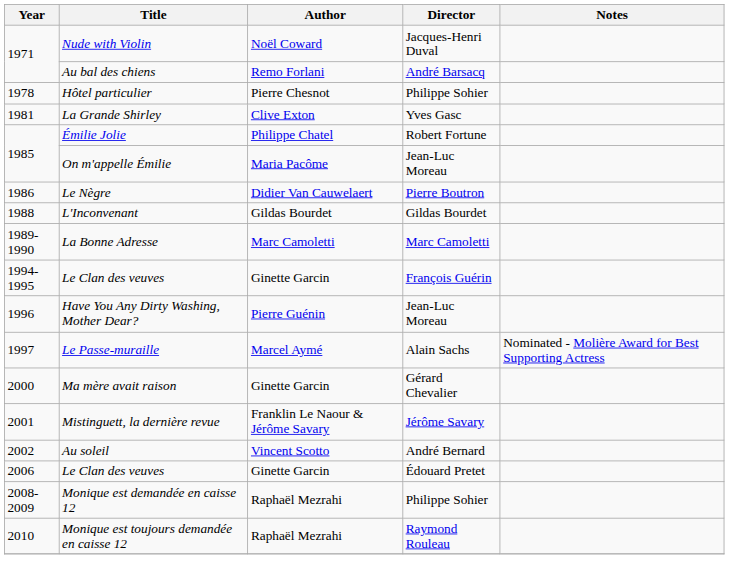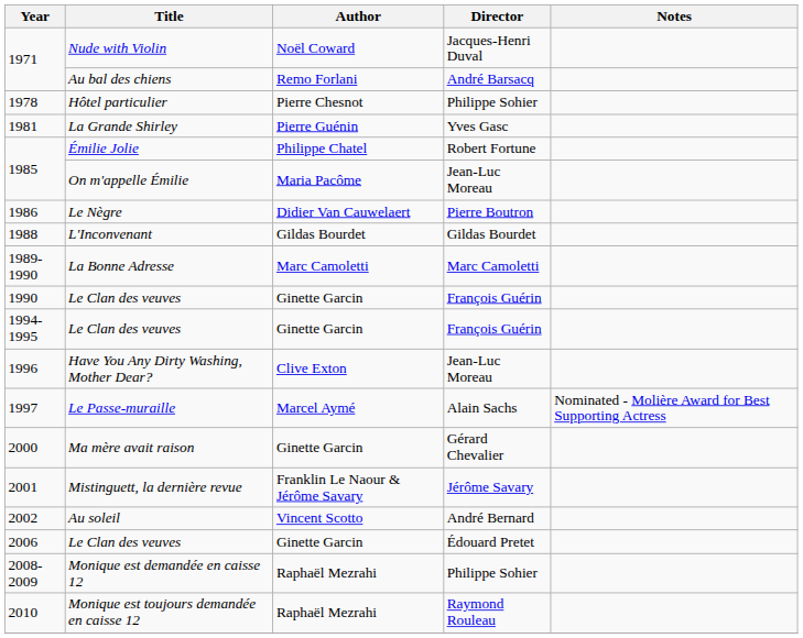1981 | Author: Clive Exton -> Pierre Guénin
+ row: 1990 | Le Clan des veuves | Ginette Garcin | François Guérin
1996 | Author: Pierre Guénin -> Clive Exton
